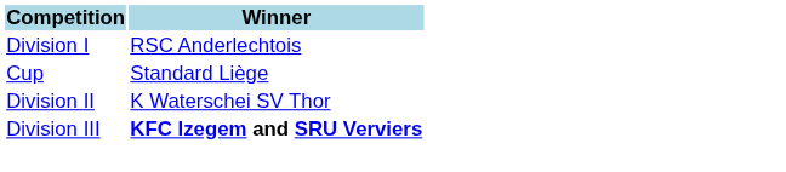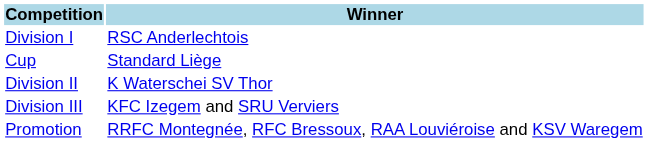Division III | Winner: bold -> normal
+ row: Promotion | RRFC Montegnée, RFC Bressoux, RAA Louviéroise and KSV Waregem
